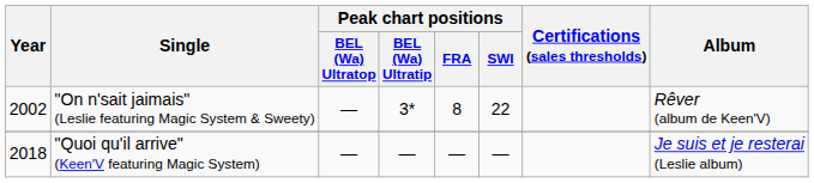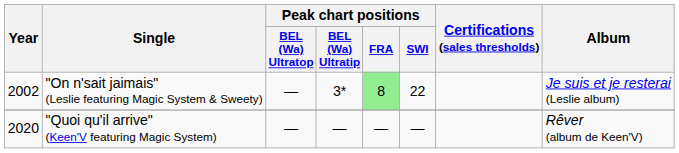"On n'sait jaimais" (Leslie featuring Magic System & Sweety) | Peak chart positions / FRA: no background -> lightgreen background
"On n'sait jaimais" (Leslie featuring Magic System & Sweety) | Album: Rêver (album de Keen'V) -> Je suis et je resterai (Leslie album)
"Quoi qu'il arrive" (Keen'V featuring Magic System) | Year: 2018 -> 2020
"Quoi qu'il arrive" (Keen'V featuring Magic System) | Album: Je suis et je resterai (Leslie album) -> Rêver (album de Keen'V)
